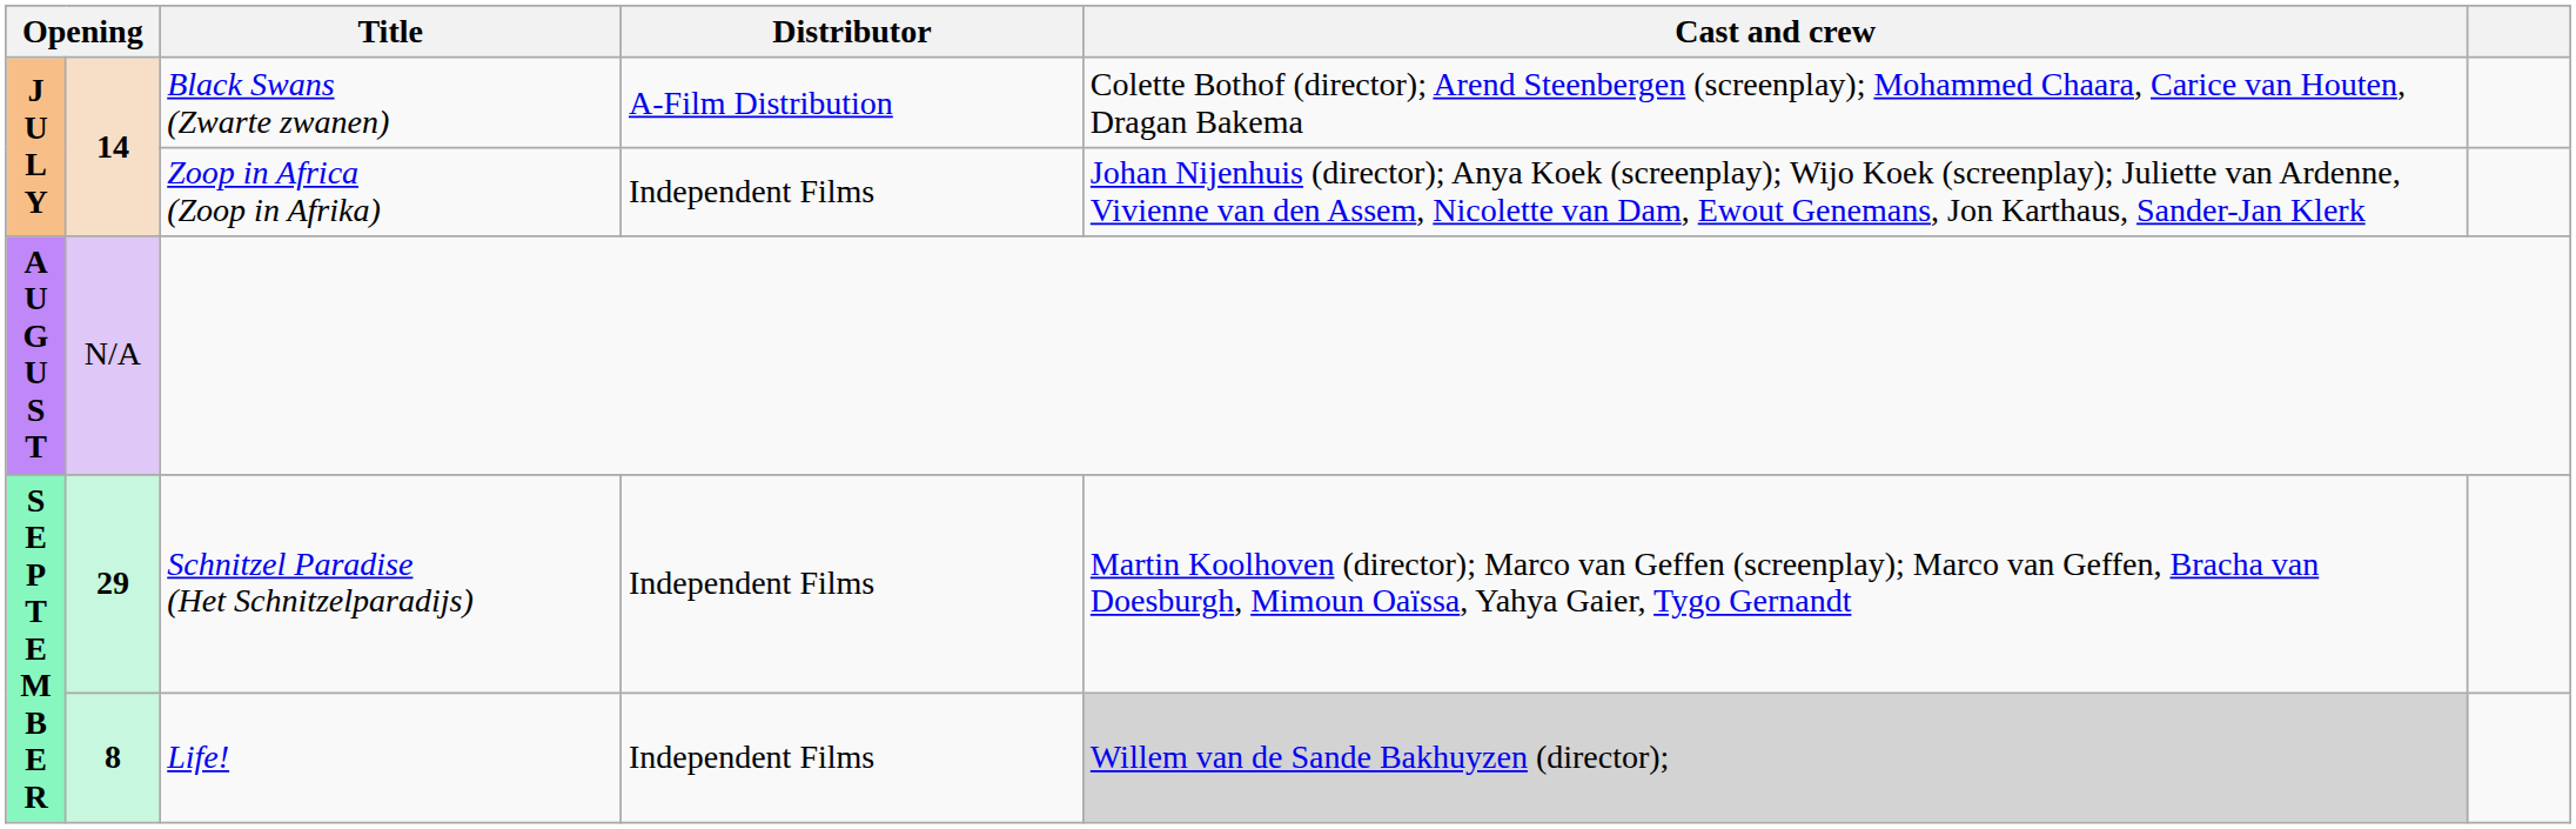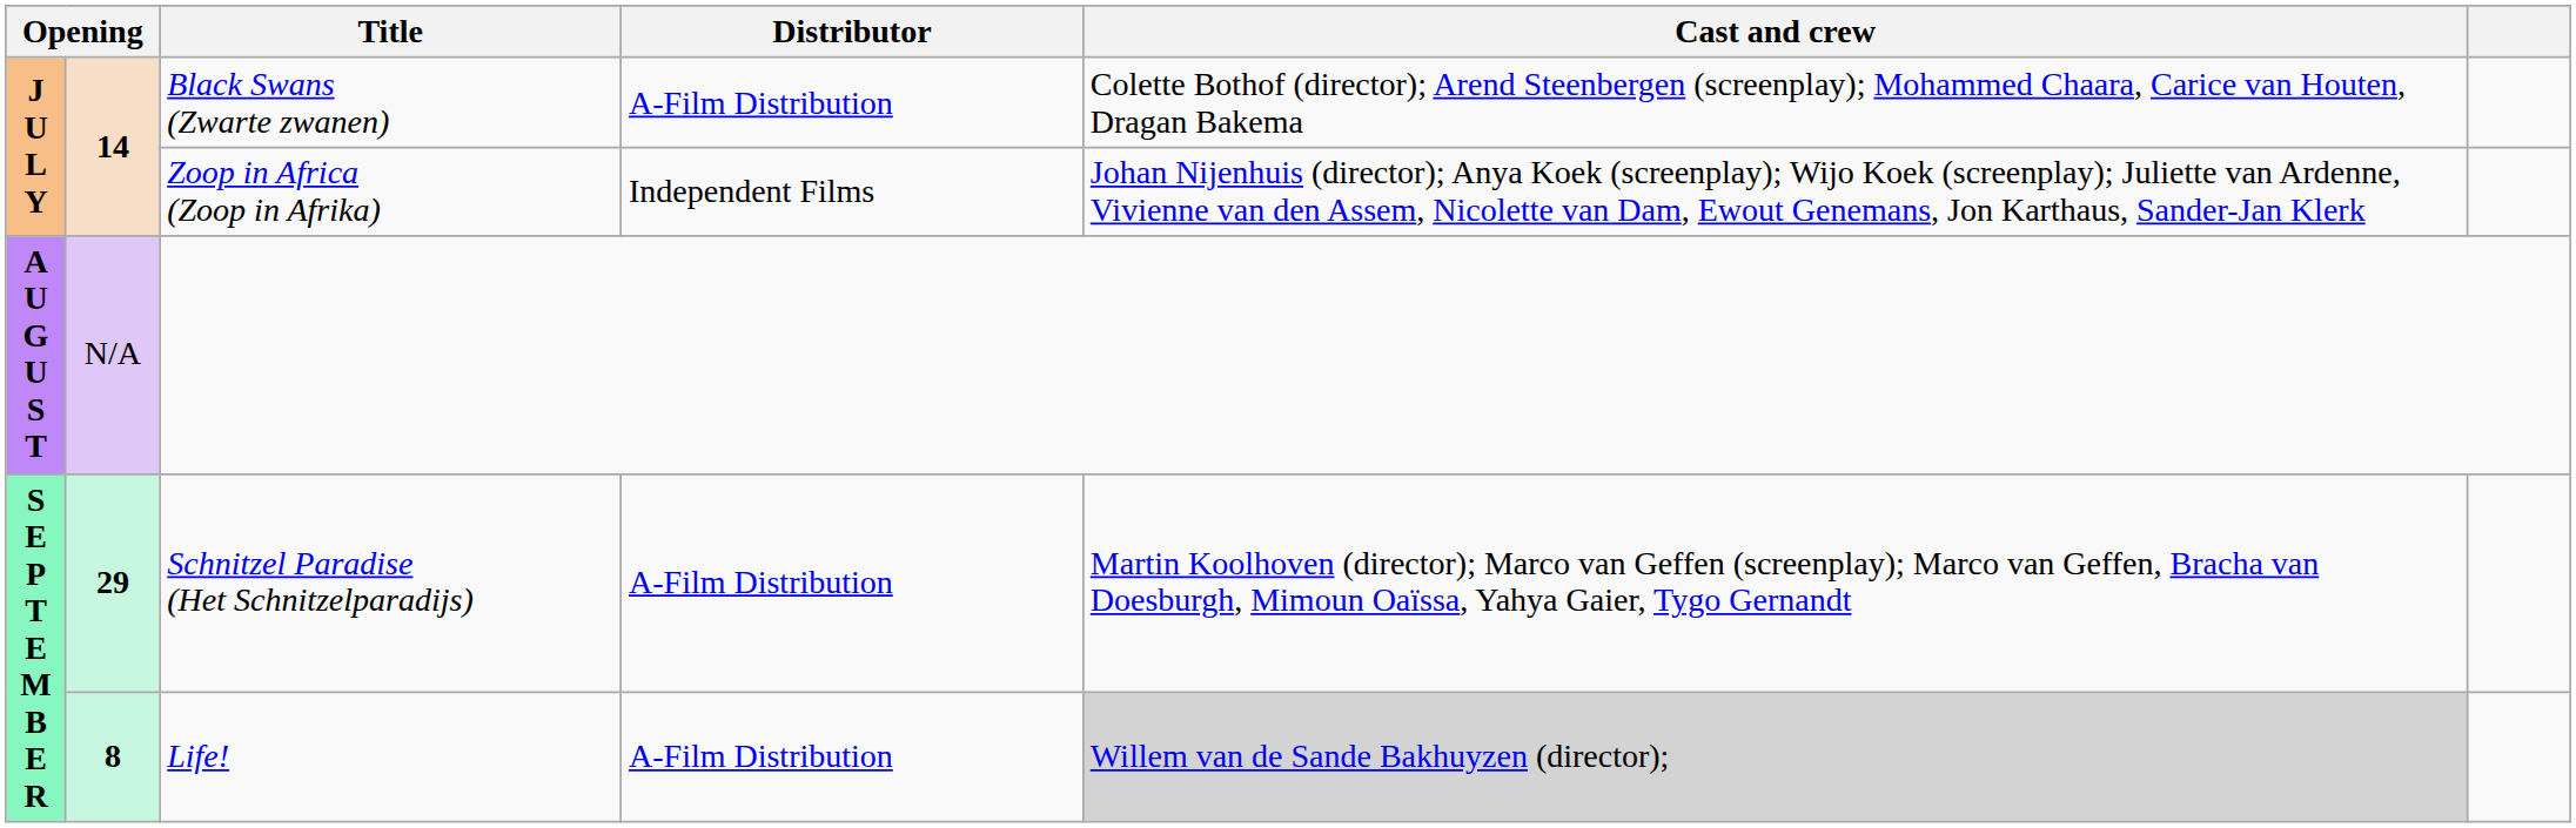Schnitzel Paradise (Het Schnitzelparadijs) | Distributor: Independent Films -> A-Film Distribution
Life! | Distributor: Independent Films -> A-Film Distribution
